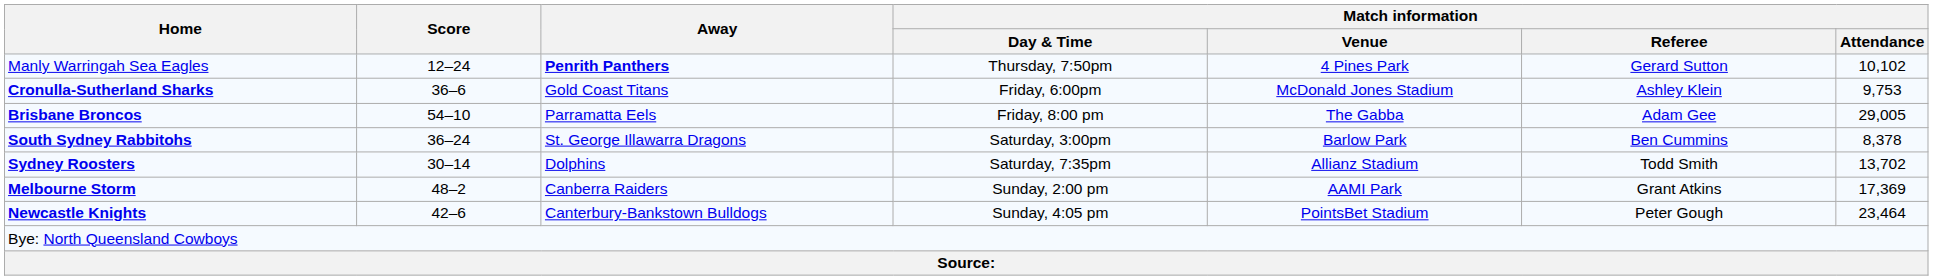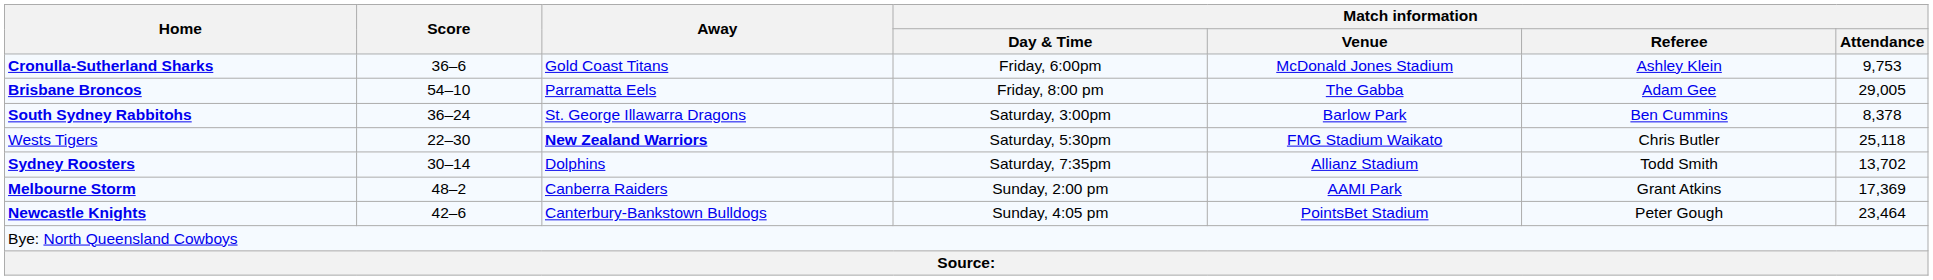- row: Manly Warringah Sea Eagles | 12–24 | Penrith Panthers | Thursday, 7:50pm | 4 Pines Park | Gerard Sutton | 10,102
+ row: Wests Tigers | 22–30 | New Zealand Warriors | Saturday, 5:30pm | FMG Stadium Waikato | Chris Butler | 25,118
